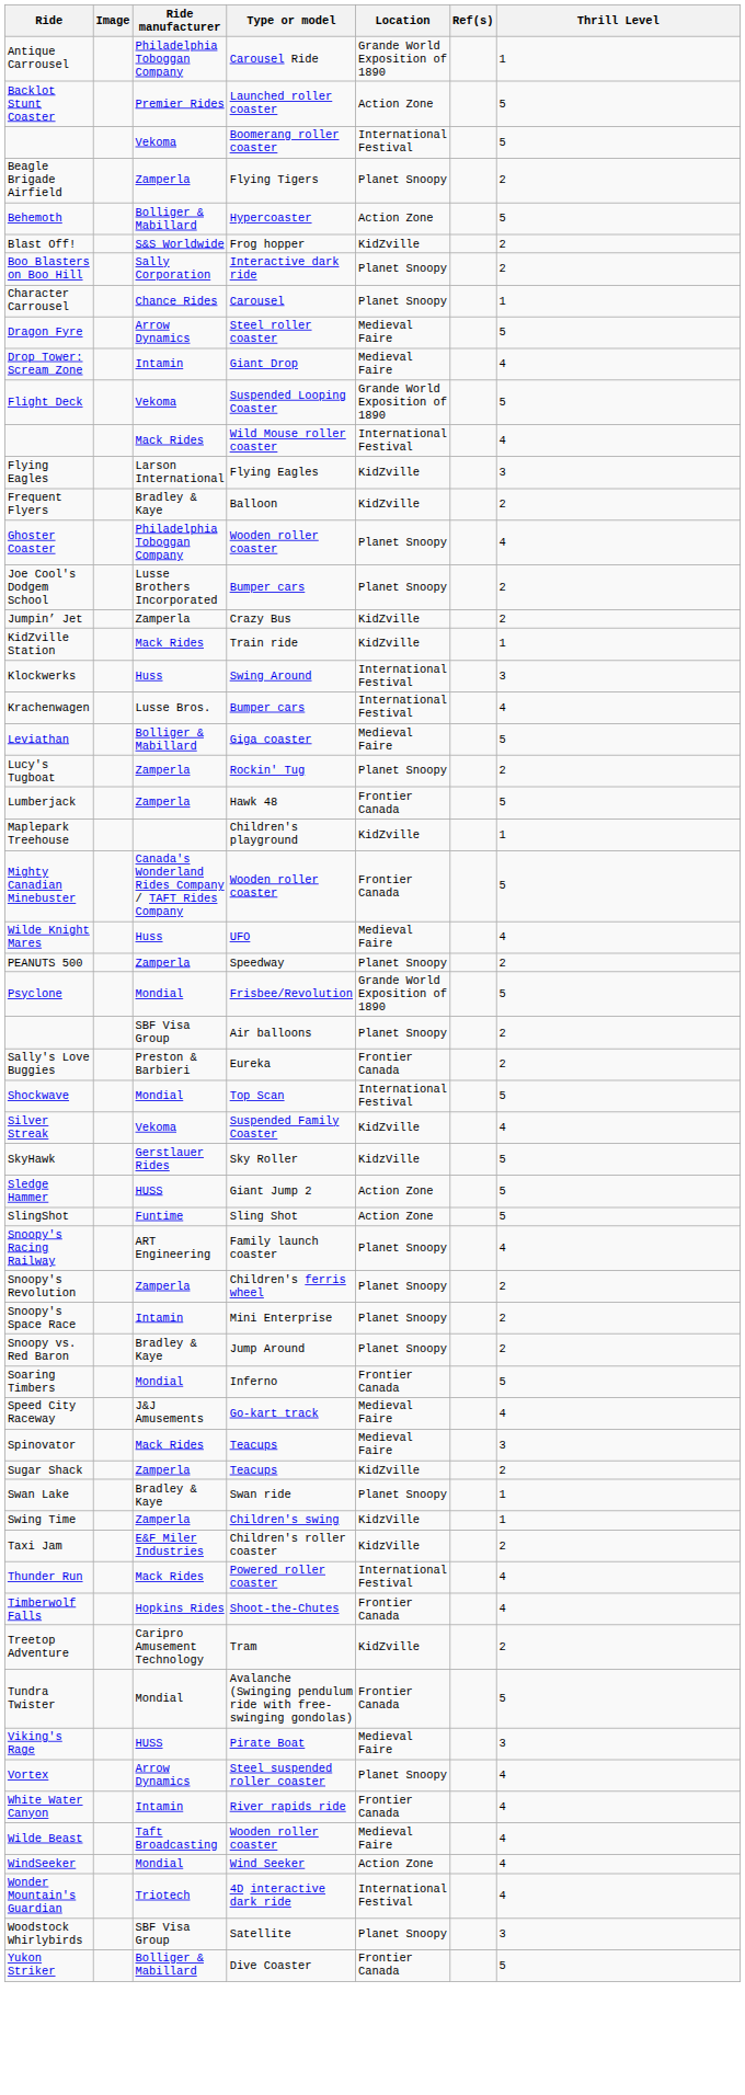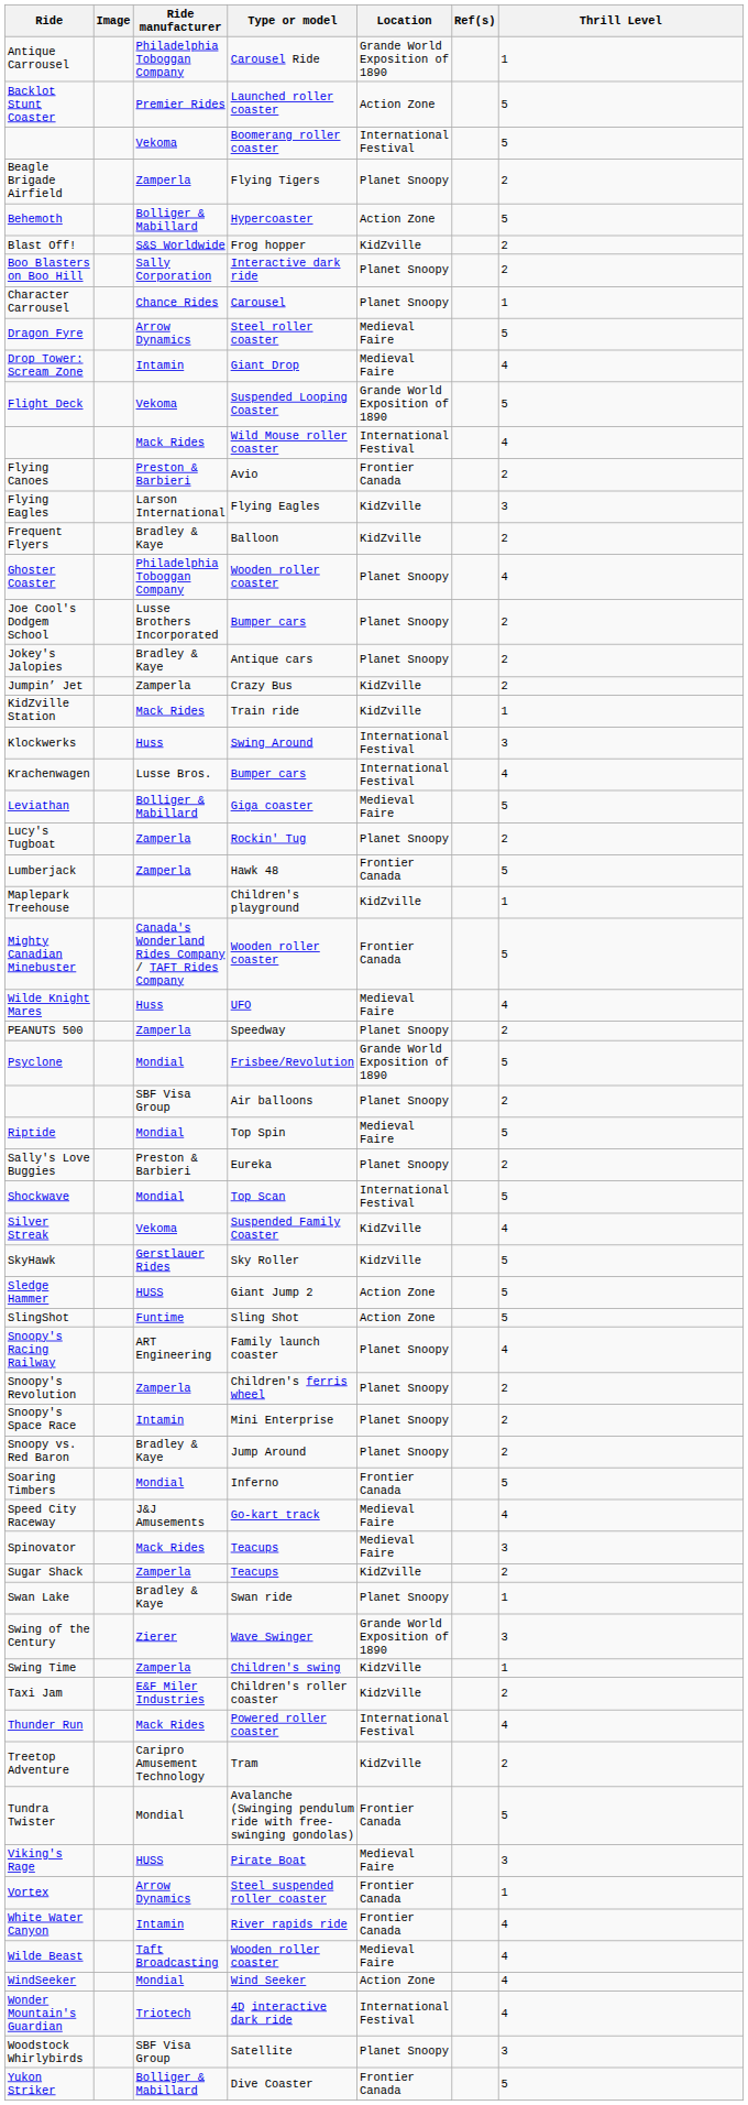+ row: Flying Canoes | Preston & Barbieri | Avio | Frontier Canada | 2
+ row: Jokey's Jalopies | Bradley & Kaye | Antique cars | Planet Snoopy | 2
+ row: Riptide | Mondial | Top Spin | Medieval Faire | 5
Sally's Love Buggies | Location: Frontier Canada -> Planet Snoopy
+ row: Swing of the Century | Zierer | Wave Swinger | Grande World Exposition of 1890 | 3
- row: Timberwolf Falls | Hopkins Rides | Shoot-the-Chutes | Frontier Canada | 4
Vortex | Location: Planet Snoopy -> Frontier Canada
Vortex | Thrill Level: 4 -> 1
